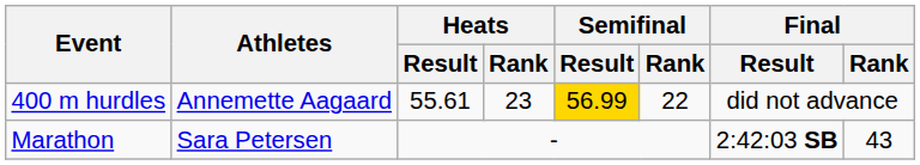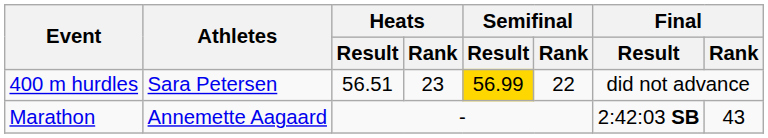400 m hurdles | Athletes: Annemette Aagaard -> Sara Petersen
400 m hurdles | Heats / Result: 55.61 -> 56.51
Marathon | Athletes: Sara Petersen -> Annemette Aagaard
